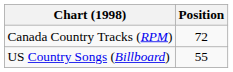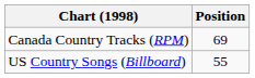Canada Country Tracks (RPM) | Position: 72 -> 69
